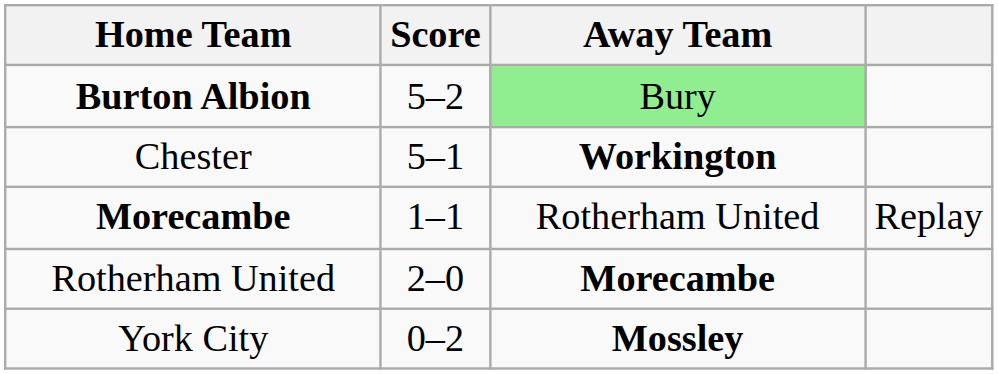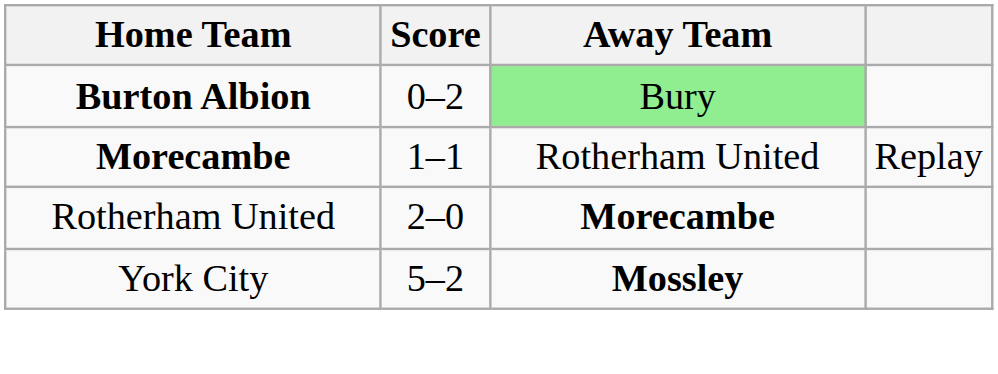Burton Albion | Score: 5–2 -> 0–2
- row: Chester | 5–1 | Workington
York City | Score: 0–2 -> 5–2
